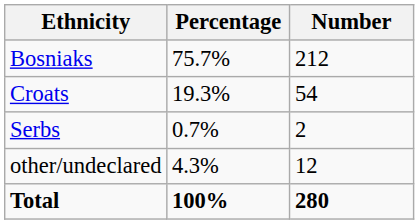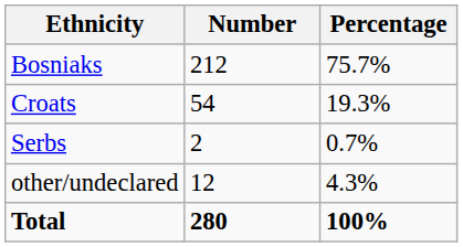columns swapped: Number <-> Percentage
